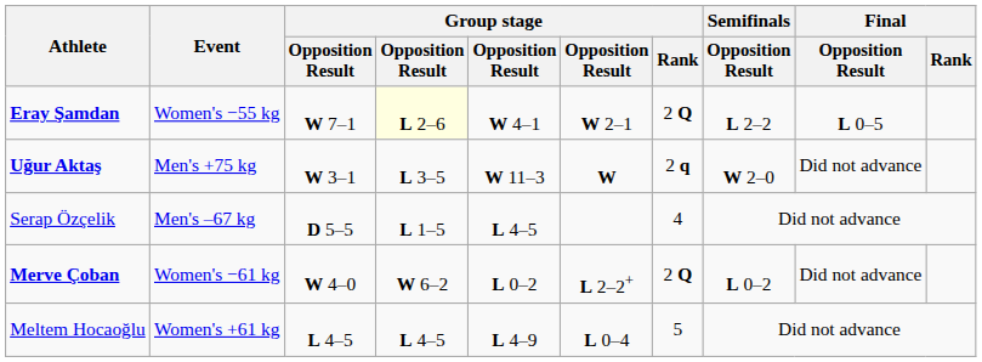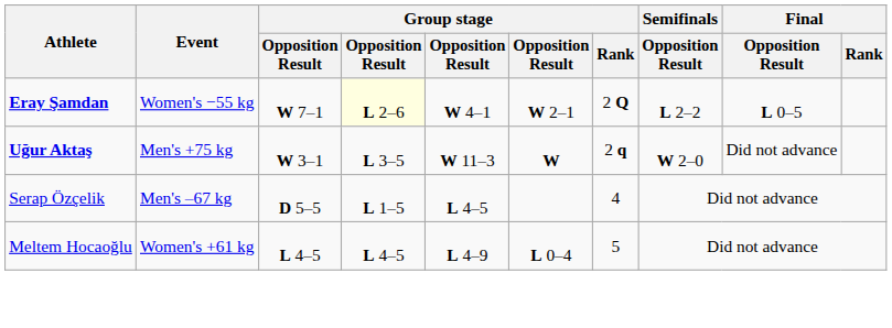- row: Merve Çoban | Women's −61 kg | W 4–0 | W 6–2 | L 0–2 | L 2–2+ | 2 Q | L 0–2 | Did not advance
